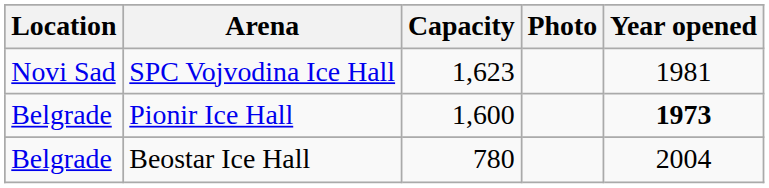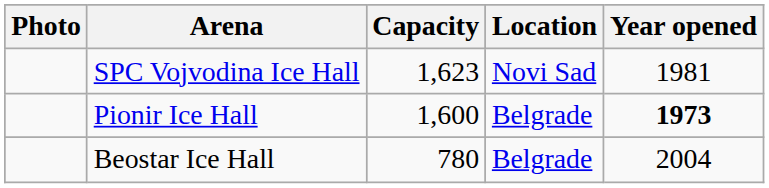columns swapped: Photo <-> Location
